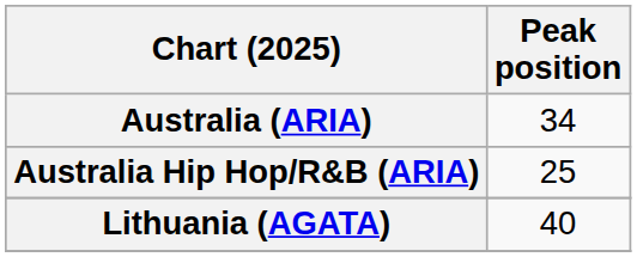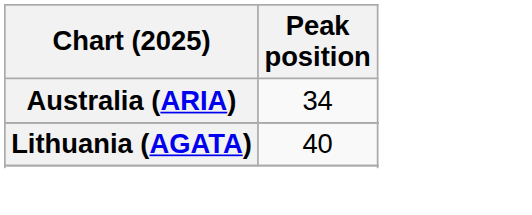- row: Australia Hip Hop/R&B (ARIA) | 25
